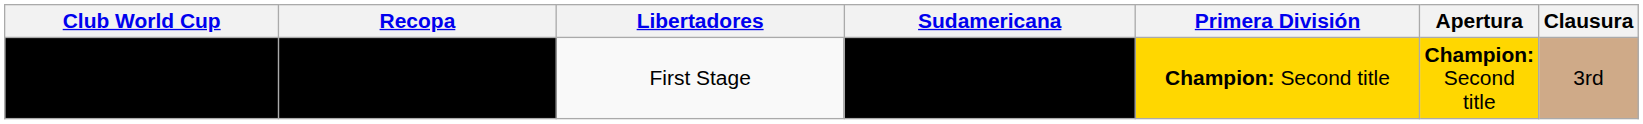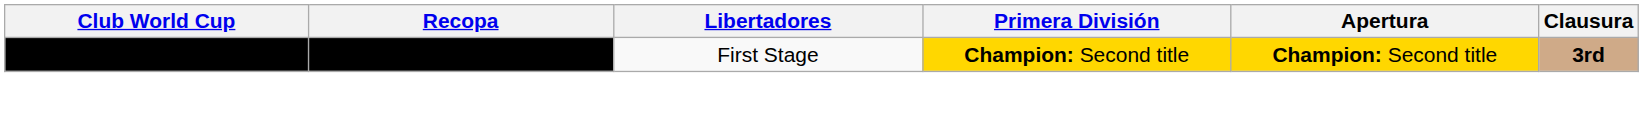- column: Sudamericana
First Stage | Clausura: normal -> bold
